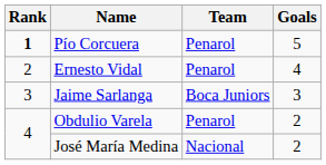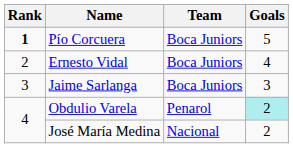Pío Corcuera | Team: Penarol -> Boca Juniors
Ernesto Vidal | Team: Penarol -> Boca Juniors
Obdulio Varela | Goals: no background -> paleturquoise background
